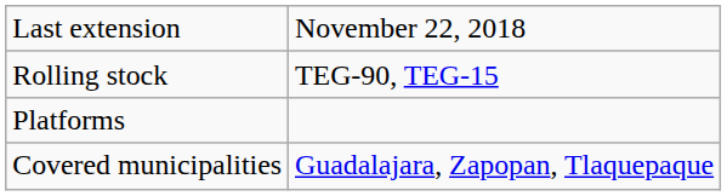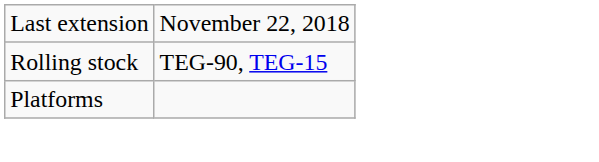- row: Covered municipalities | Guadalajara, Zapopan, Tlaquepaque
